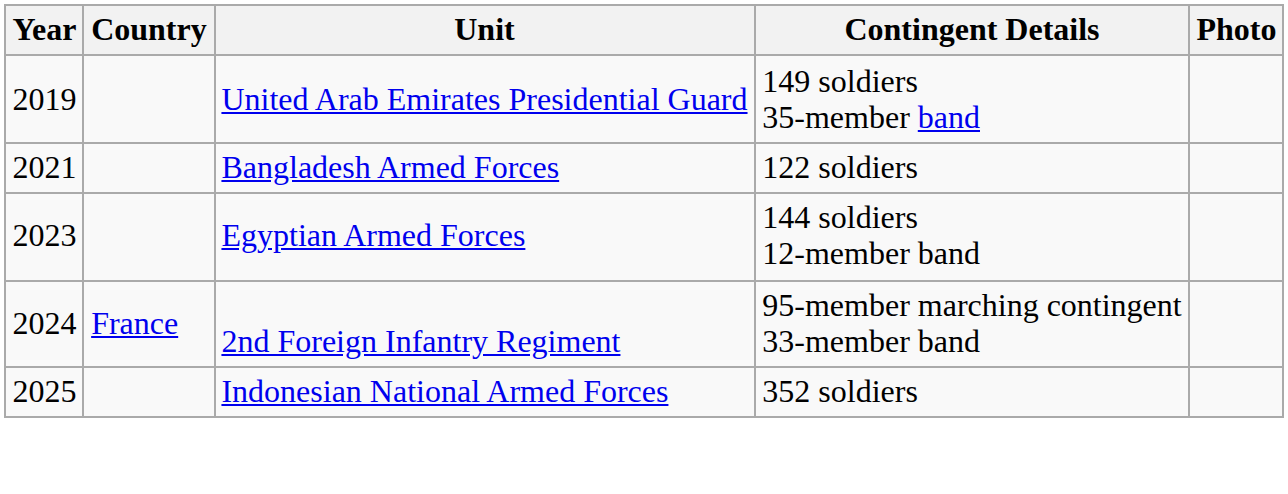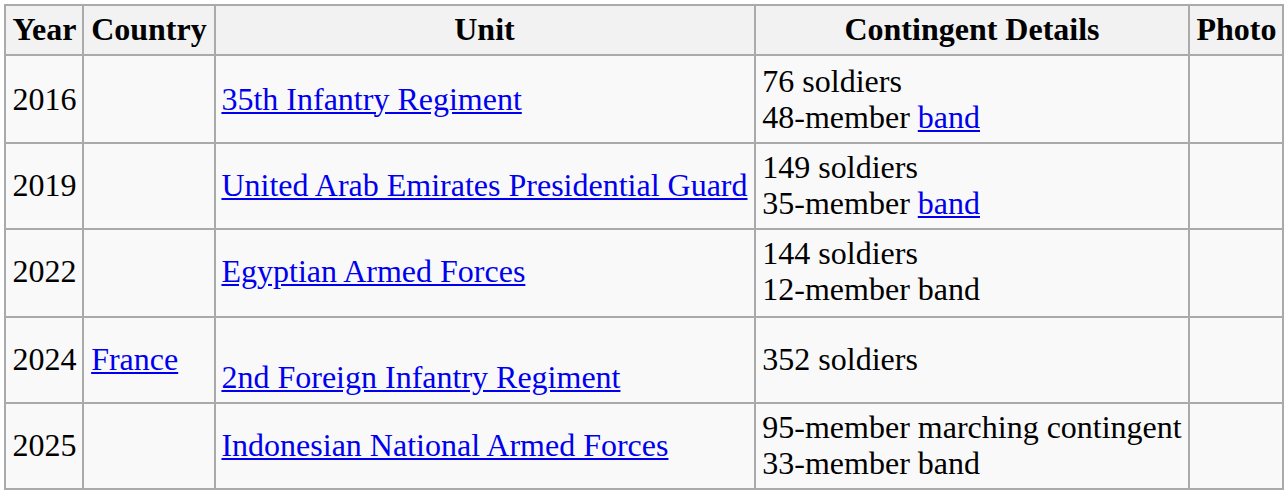+ row: 2016 | 35th Infantry Regiment | 76 soldiers 48-member band
- row: 2021 | Bangladesh Armed Forces | 122 soldiers
Egyptian Armed Forces | Year: 2023 -> 2022
2nd Foreign Infantry Regiment | Contingent Details: 95-member marching contingent 33-member band -> 352 soldiers
Indonesian National Armed Forces | Contingent Details: 352 soldiers -> 95-member marching contingent 33-member band
